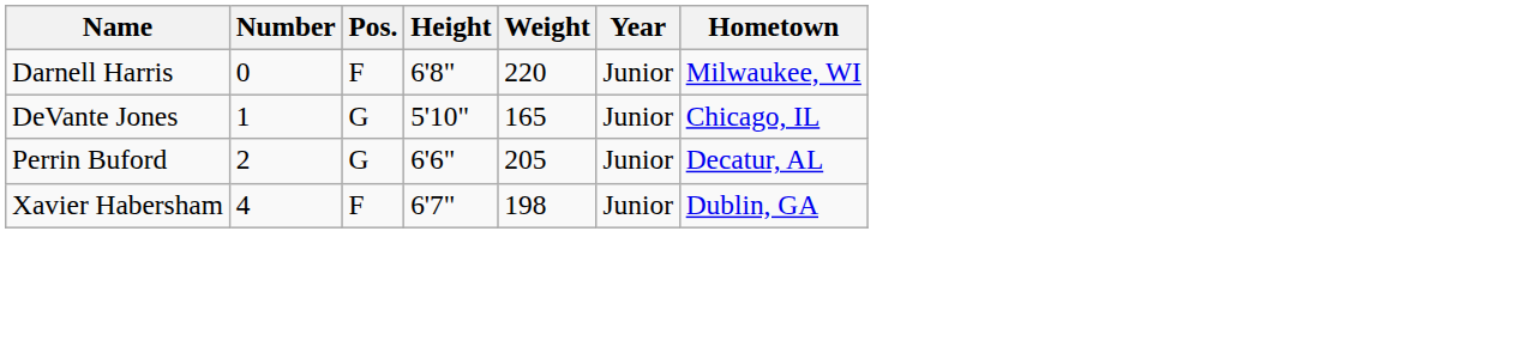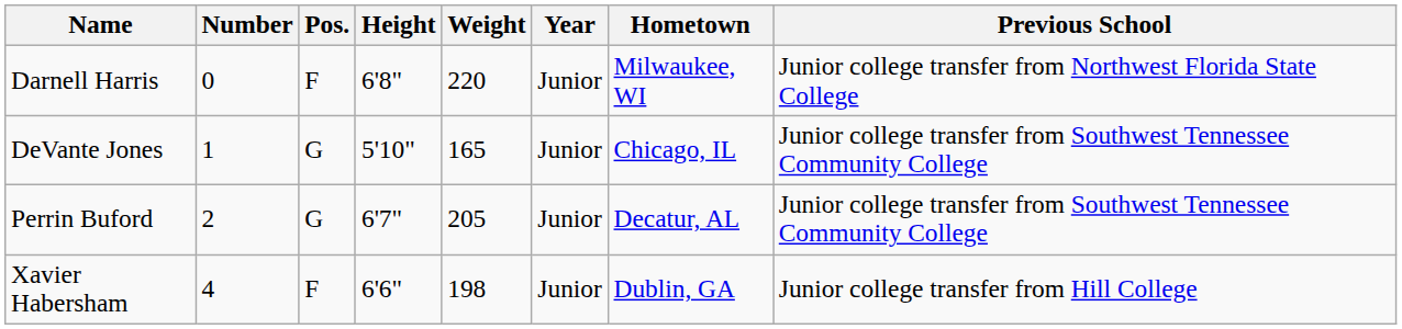+ column: Previous School | Junior college transfer from Northwest Florida State College | Junior college transfer from Southwest Tennessee Community College | Junior college transfer from Southwest Tennessee Community College | Junior college transfer from Hill College
Perrin Buford | Height: 6'6" -> 6'7"
Xavier Habersham | Height: 6'7" -> 6'6"
